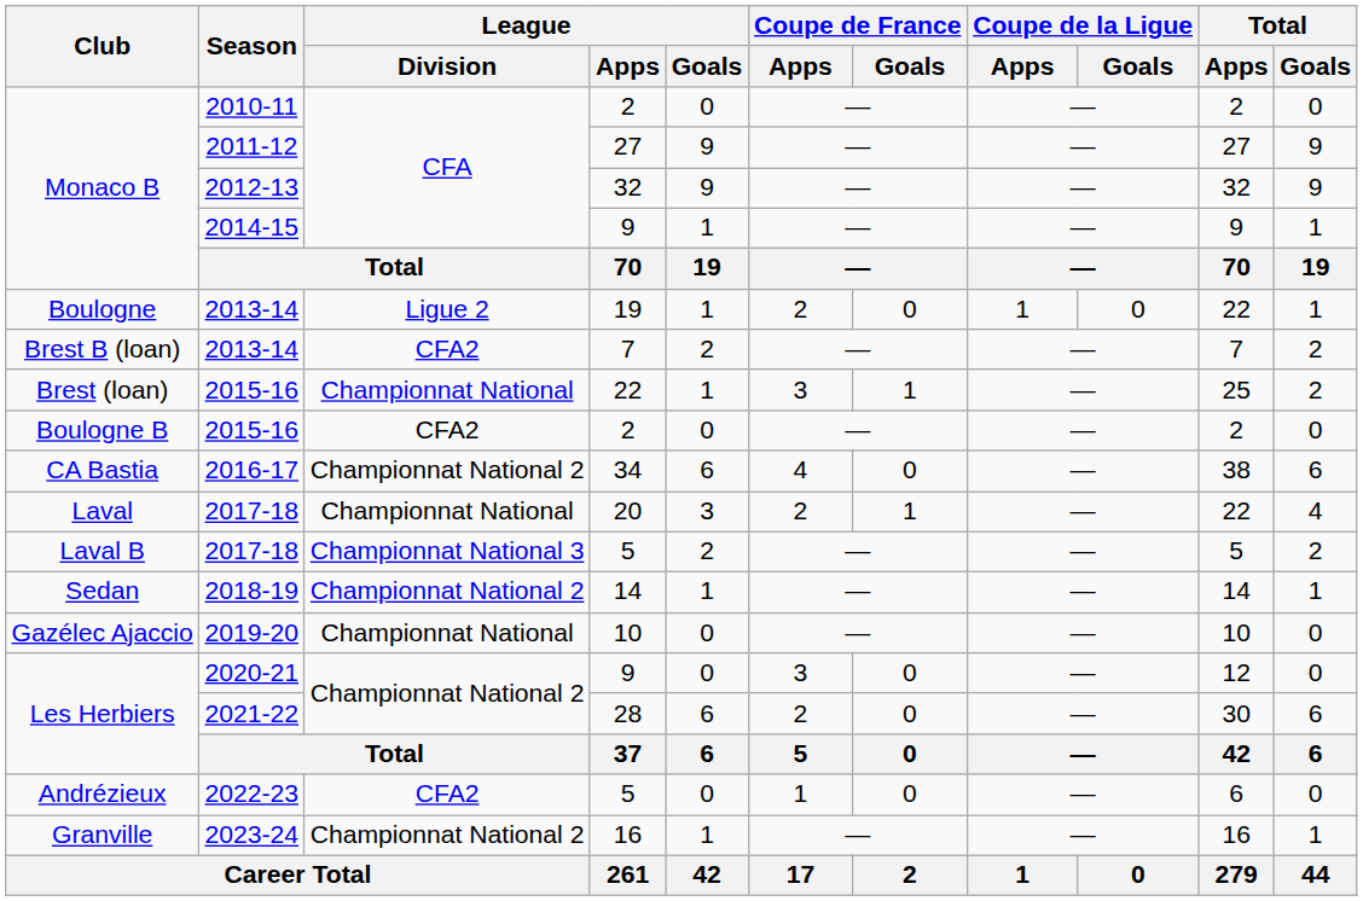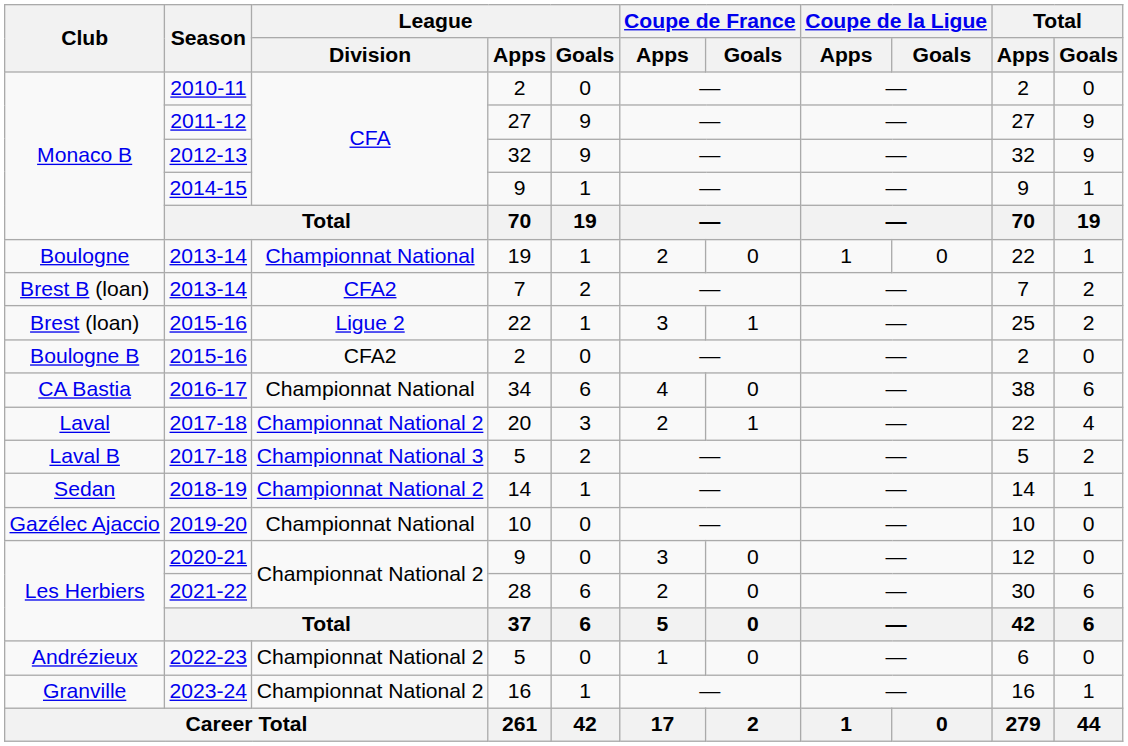2013-14 / 19 | League / Division: Ligue 2 -> Championnat National
2015-16 / 22 | League / Division: Championnat National -> Ligue 2
2016-17 | League / Division: Championnat National 2 -> Championnat National
2017-18 / 20 | League / Division: Championnat National -> Championnat National 2
2022-23 | League / Division: CFA2 -> Championnat National 2
